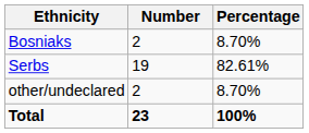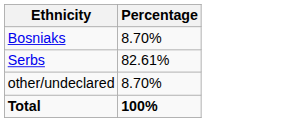- column: Number | 2 | 19 | 2 | 23
